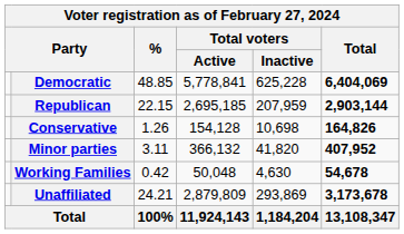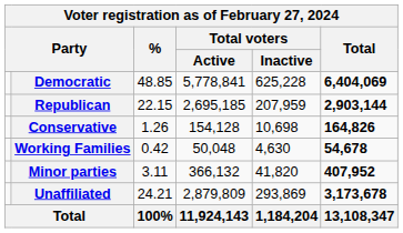rows swapped: Working Families <-> Minor parties
